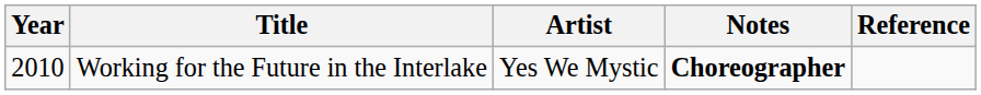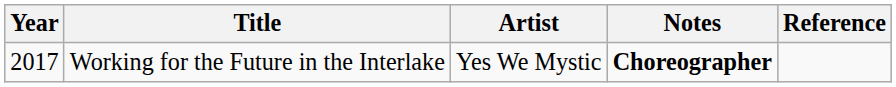Working for the Future in the Interlake | Year: 2010 -> 2017
